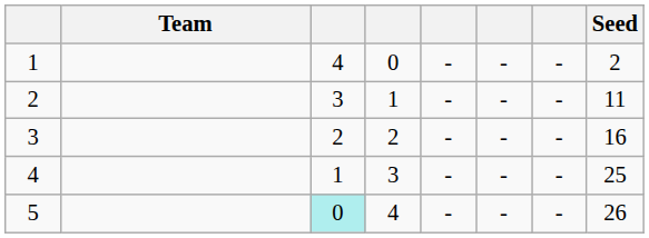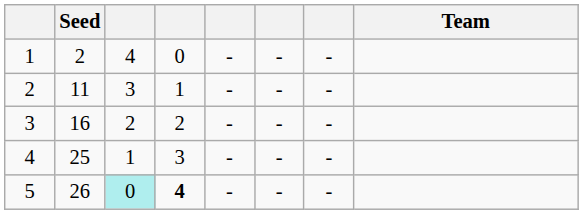columns swapped: Team <-> Seed
5 | column 4: normal -> bold
